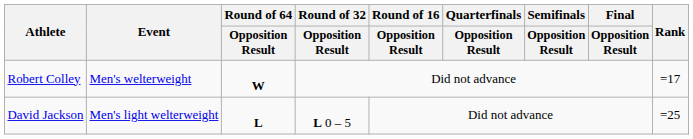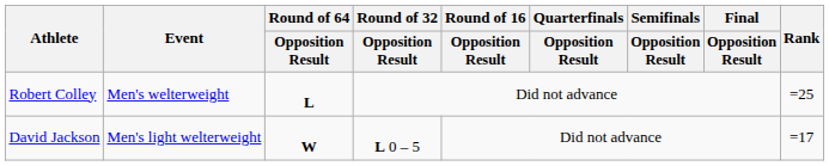Robert Colley | Round of 64 / Opposition Result: W -> L
Robert Colley | Rank: =17 -> =25
David Jackson | Round of 64 / Opposition Result: L -> W
David Jackson | Rank: =25 -> =17
